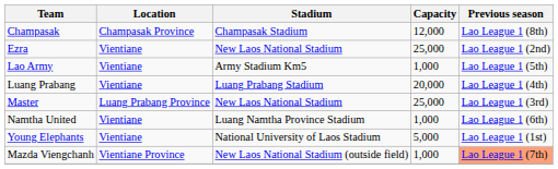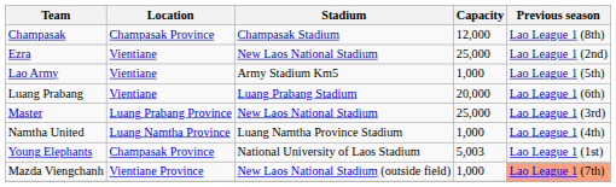Luang Prabang | Previous season: Lao League 1 (4th) -> Lao League 1 (6th)
Namtha United | Location: Vientiane -> Luang Namtha Province
Namtha United | Previous season: Lao League 1 (6th) -> Lao League 1 (4th)
Young Elephants | Location: Vientiane -> Champasak Province
Young Elephants | Capacity: 5,000 -> 5,003
